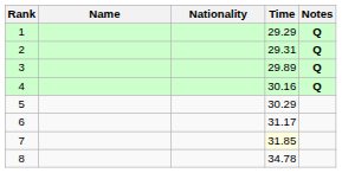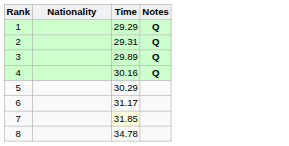- column: Name
